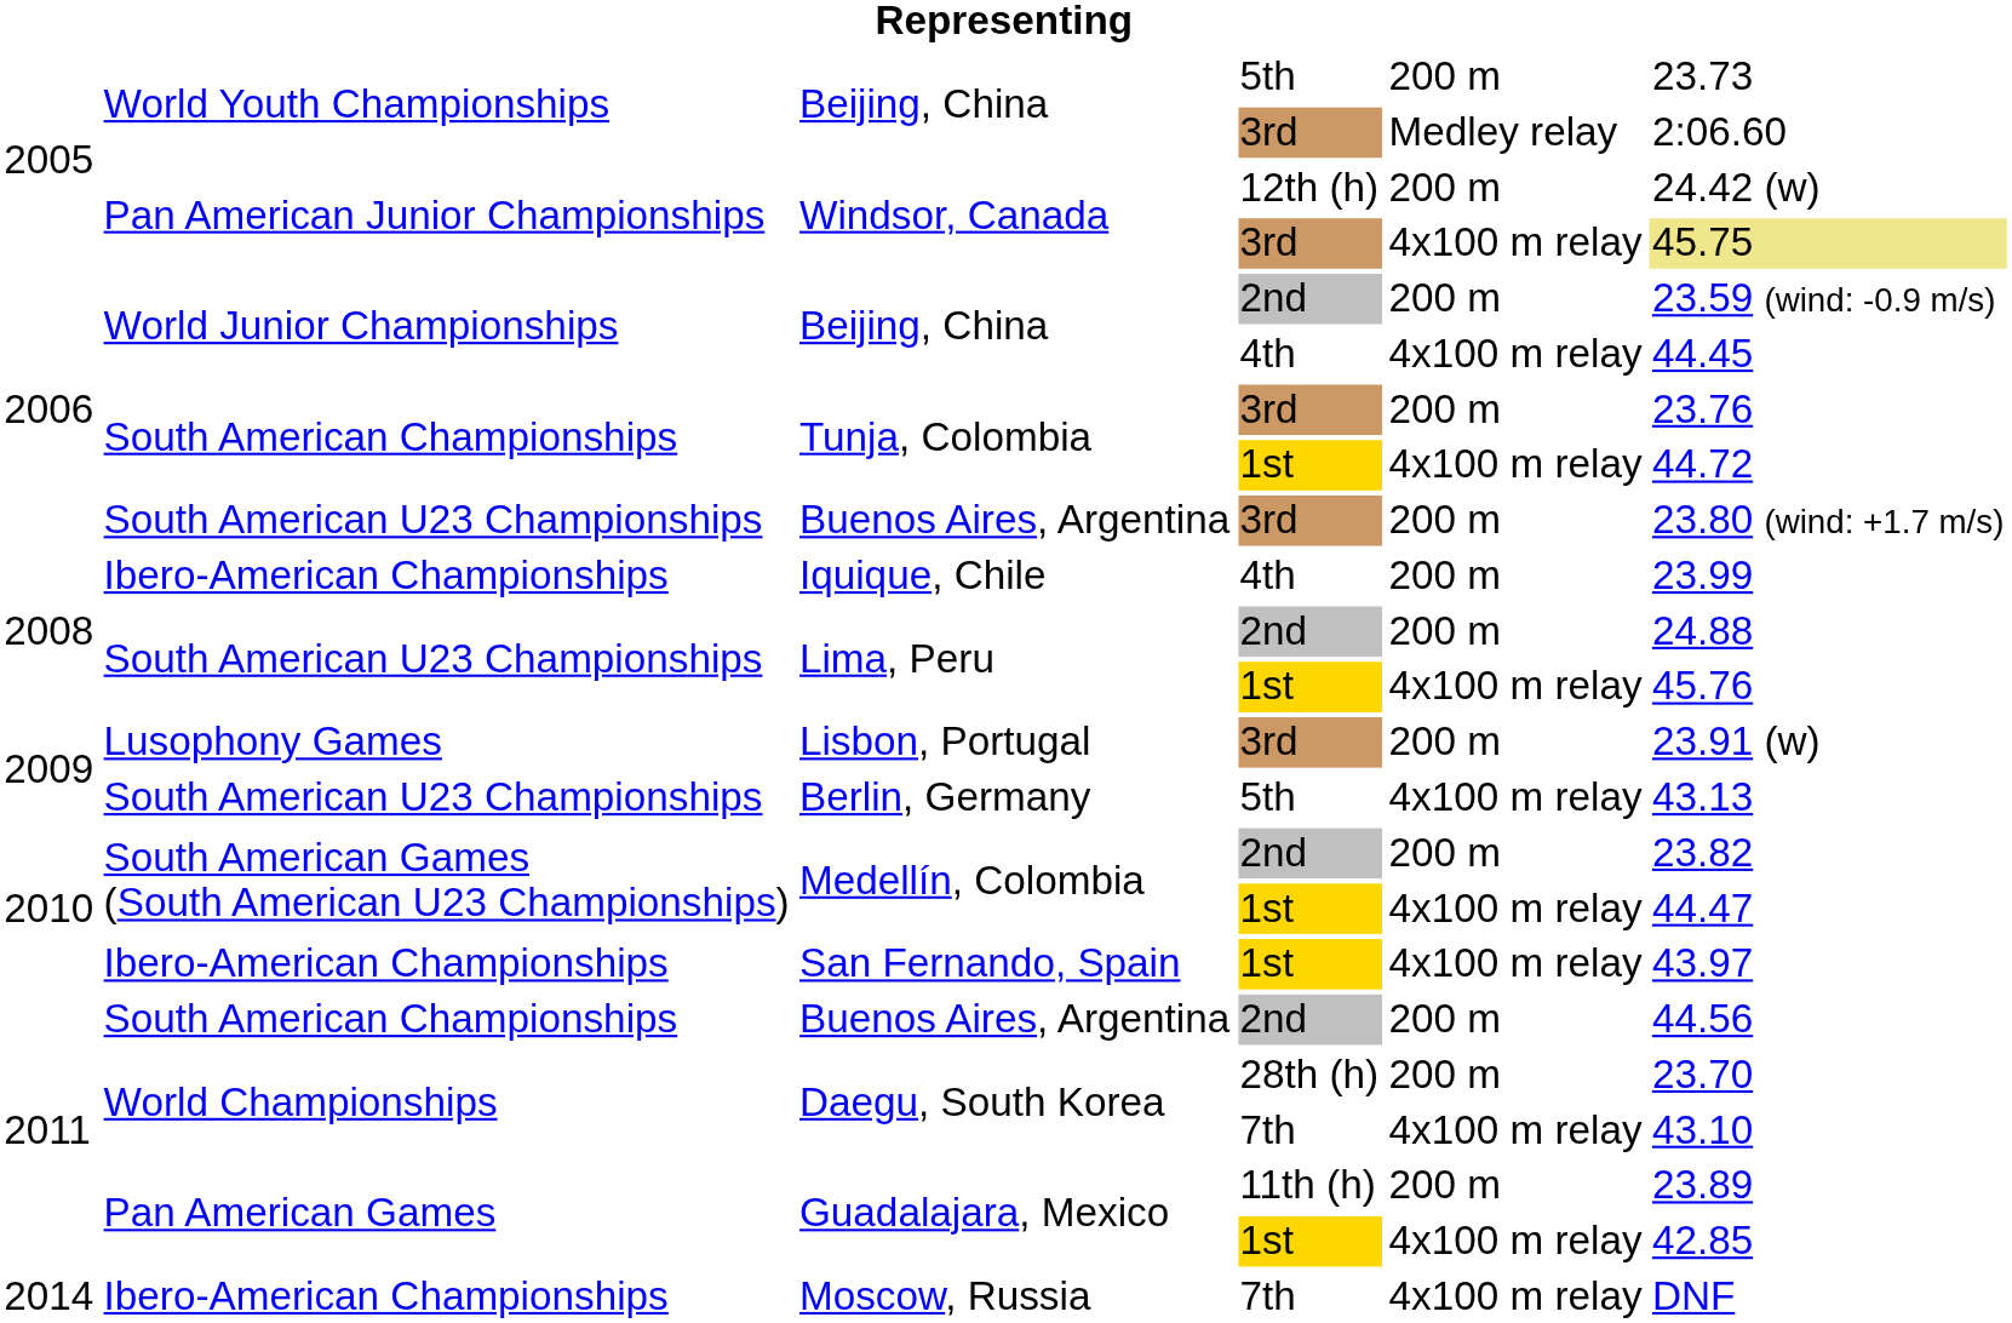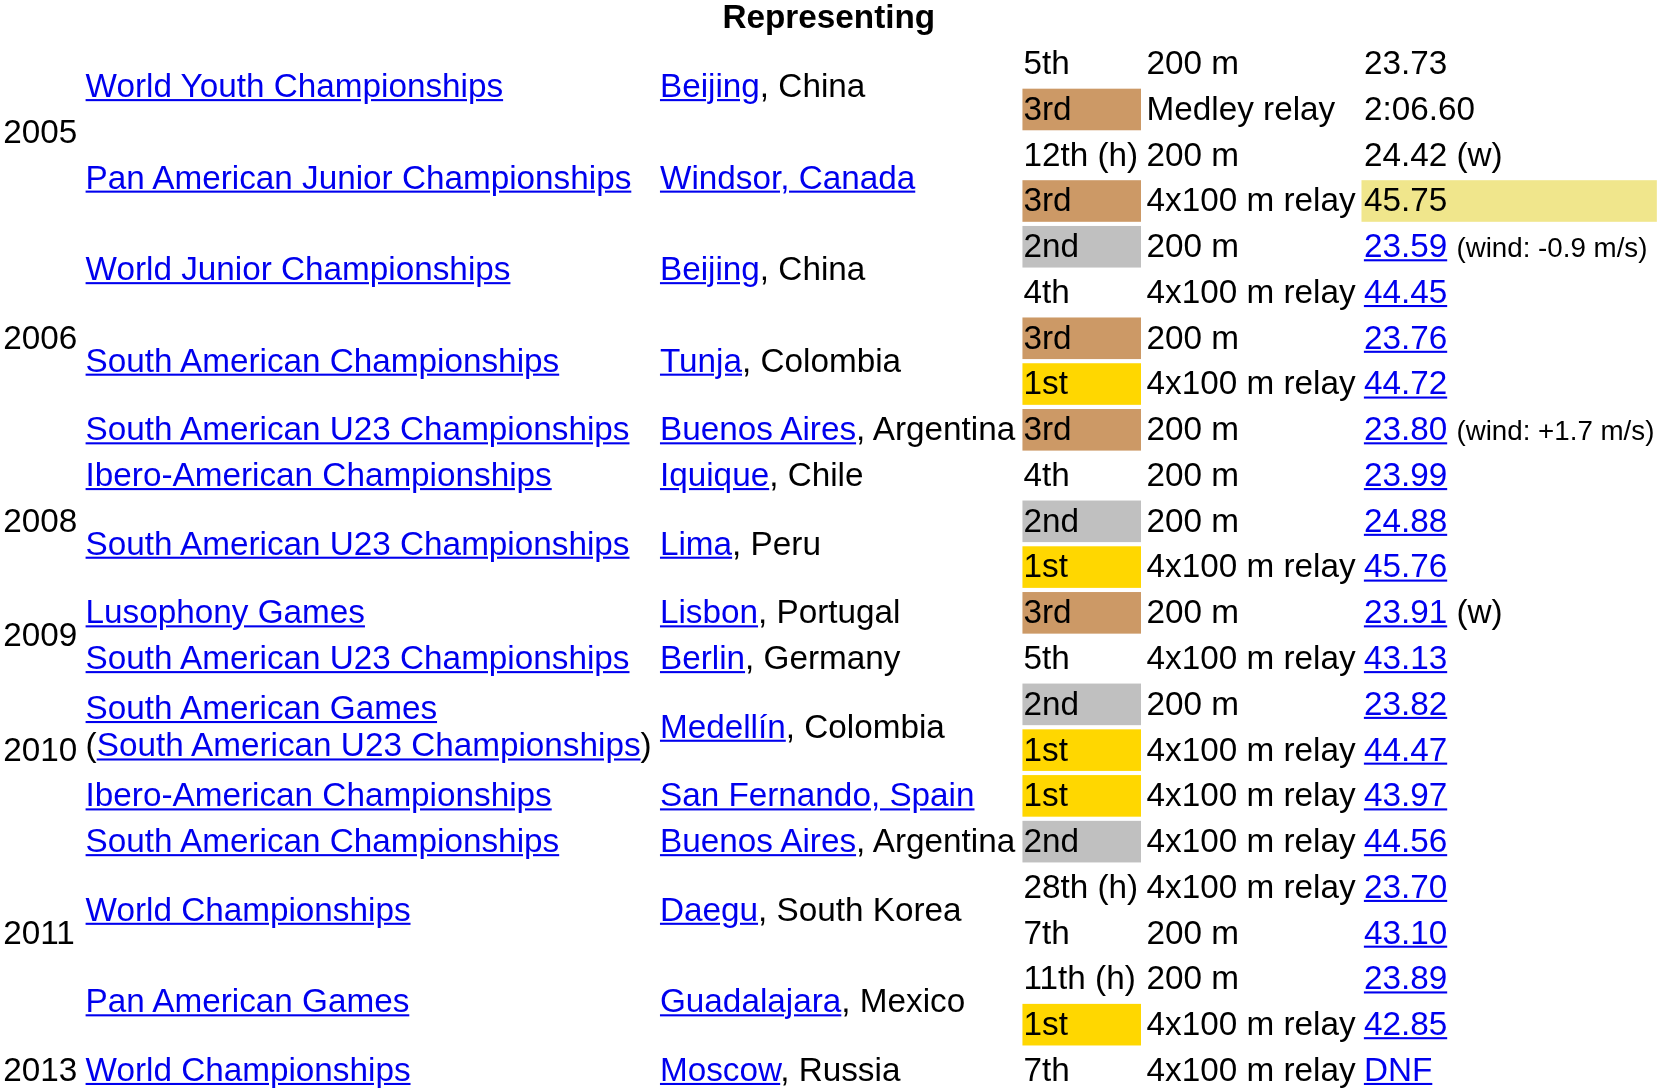Buenos Aires, Argentina / 2nd | column 5: 200 m -> 4x100 m relay
Daegu, South Korea / 28th (h) | column 5: 200 m -> 4x100 m relay
Daegu, South Korea / 7th | column 5: 4x100 m relay -> 200 m
Moscow, Russia | column 1: 2014 -> 2013
Moscow, Russia | column 2: Ibero-American Championships -> World Championships
